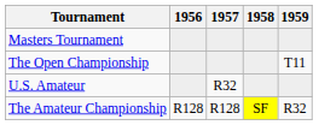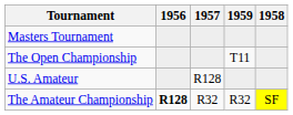columns swapped: 1958 <-> 1959
U.S. Amateur | 1957: R32 -> R128
The Amateur Championship | 1956: normal -> bold
The Amateur Championship | 1957: R128 -> R32
